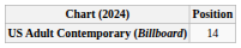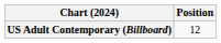US Adult Contemporary (Billboard) | Position: 14 -> 12
